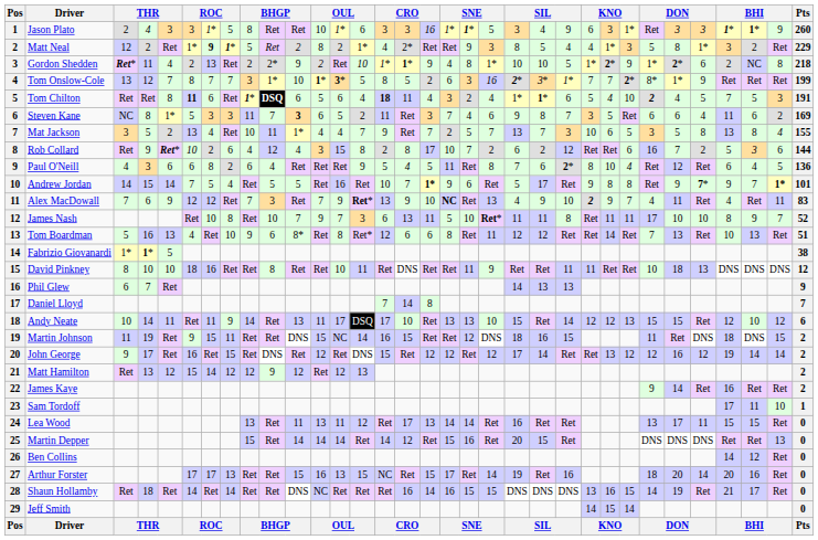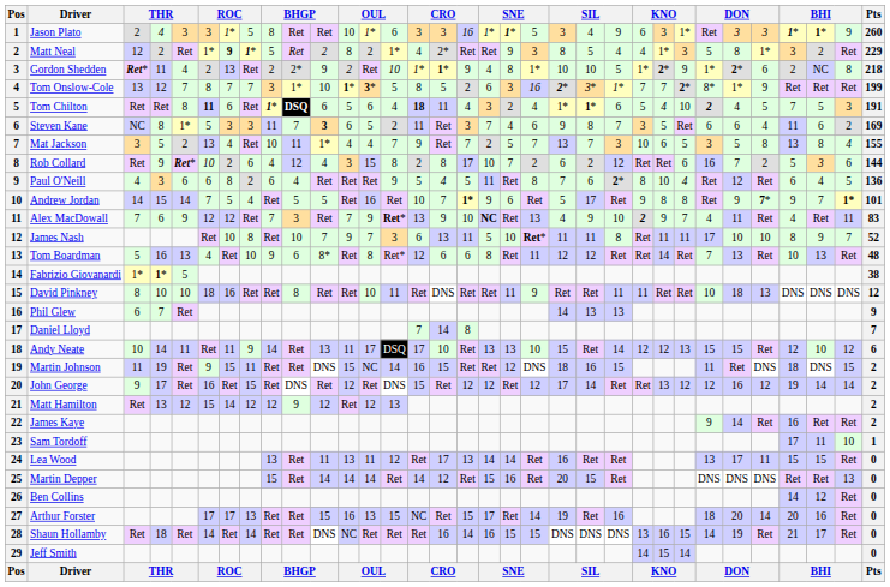Tom Boardman | Pts: 51 -> 48
